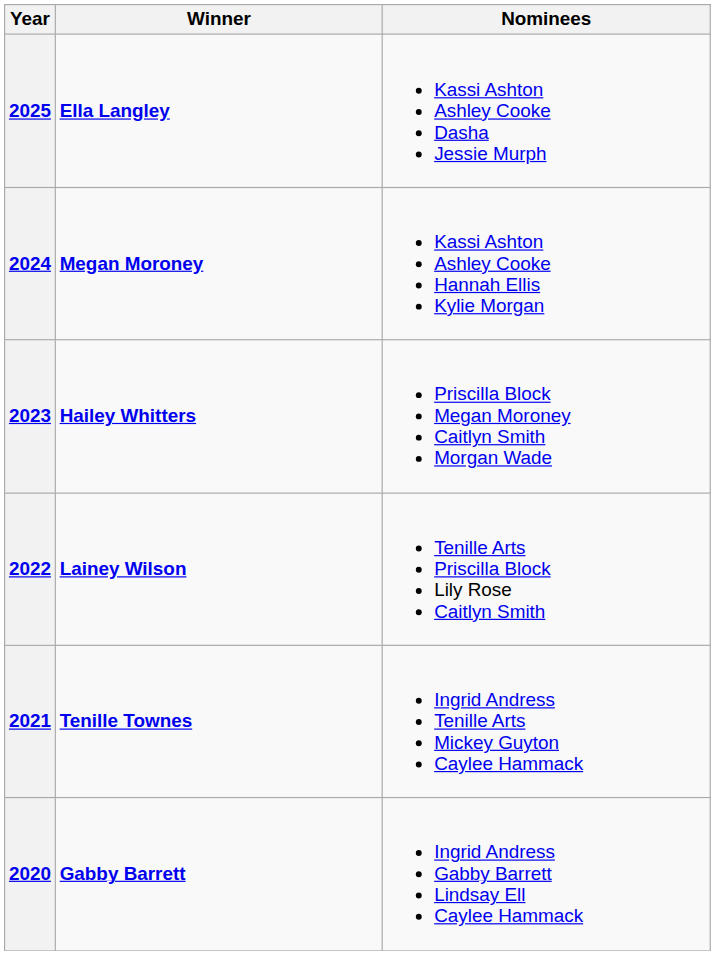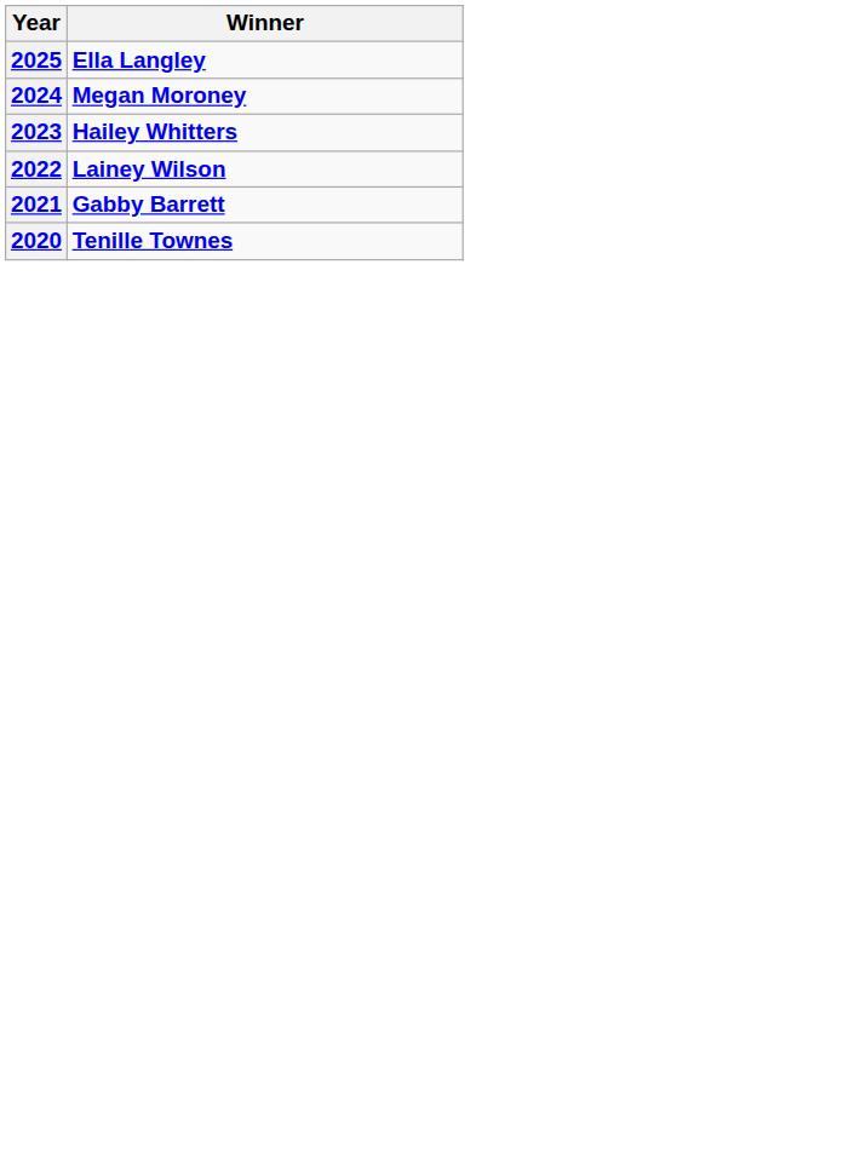- column: Nominees | Kassi Ashton Ashley Cooke Dasha Jessie Murph | Kassi Ashton Ashley Cooke Hannah Ellis Kylie Morgan | Priscilla Block Megan Moroney Caitlyn Smith Morgan Wade | Tenille Arts Priscilla Block Lily Rose Caitlyn Smith | Ingrid Andress Tenille Arts Mickey Guyton Caylee Hammack | Ingrid Andress Gabby Barrett Lindsay Ell Caylee Hammack
2021 | Winner: Tenille Townes -> Gabby Barrett
2020 | Winner: Gabby Barrett -> Tenille Townes
